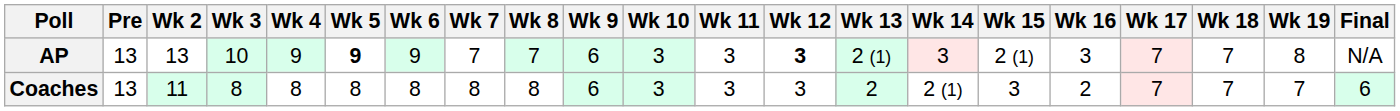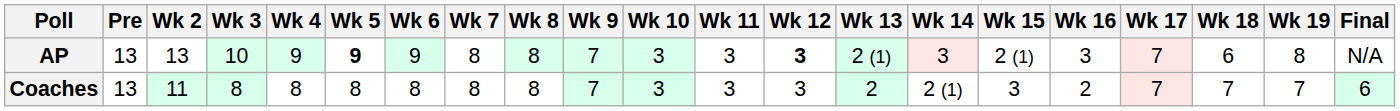AP | Wk 7: 7 -> 8
AP | Wk 8: 7 -> 8
AP | Wk 9: 6 -> 7
AP | Wk 18: 7 -> 6
Coaches | Wk 9: 6 -> 7
